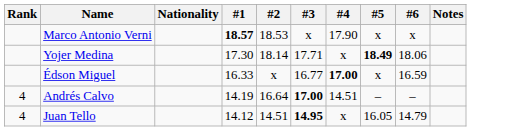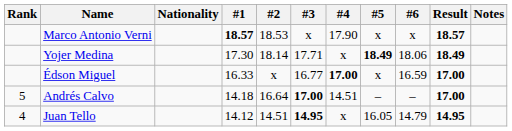+ column: Result | 18.57 | 18.49 | 17.00 | 17.00 | 14.95
Andrés Calvo | Rank: 4 -> 5
Andrés Calvo | #1: 14.19 -> 14.18
